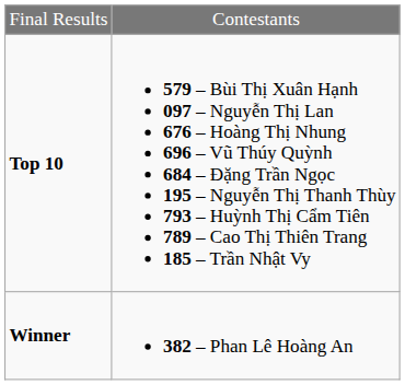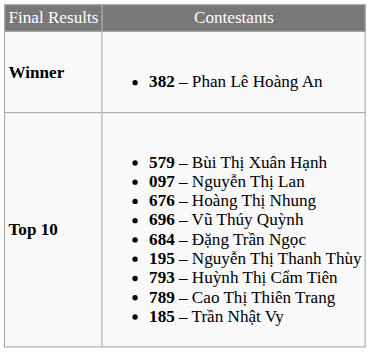rows swapped: Winner <-> Top 10
